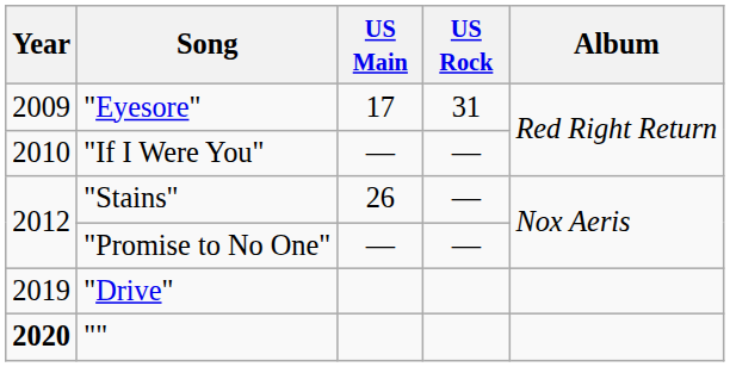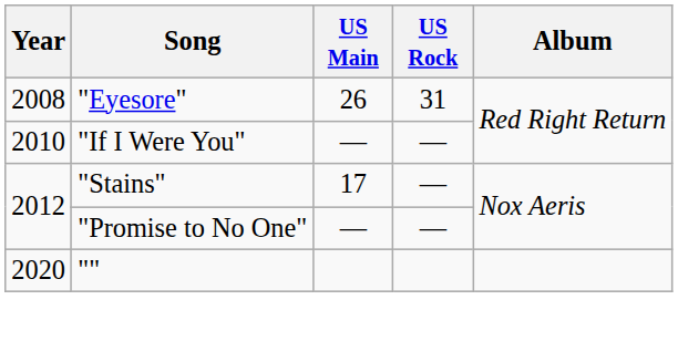"Eyesore" | Year: 2009 -> 2008
"Eyesore" | US Main: 17 -> 26
"Stains" | US Main: 26 -> 17
- row: 2019 | "Drive"
"" | Year: bold -> normal
